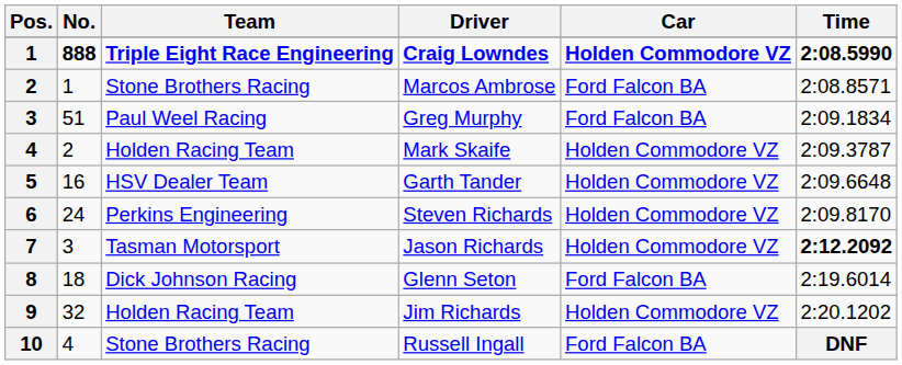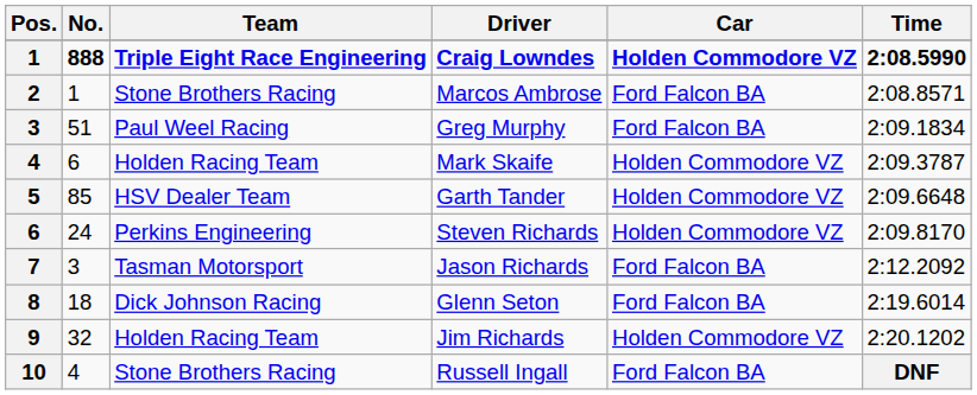Mark Skaife | No.: 2 -> 6
Garth Tander | No.: 16 -> 85
Jason Richards | Car: Holden Commodore VZ -> Ford Falcon BA
Jason Richards | Time: bold -> normal
